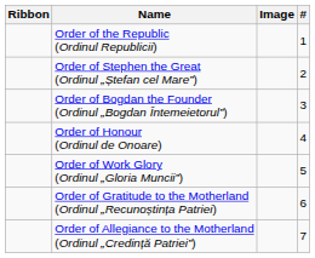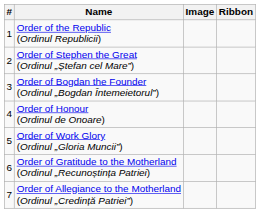columns swapped: # <-> Ribbon
